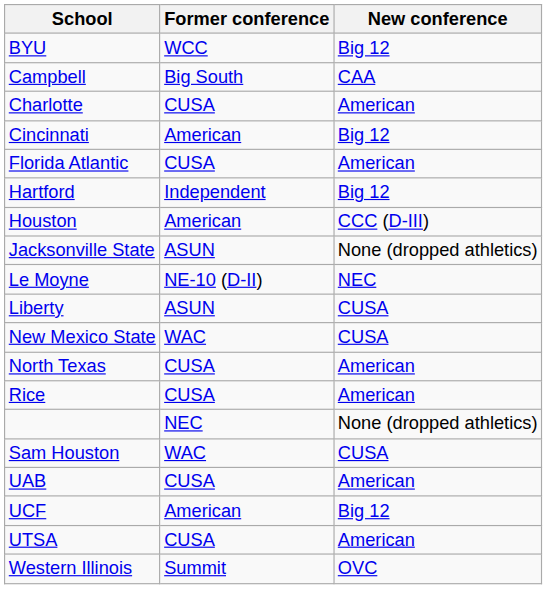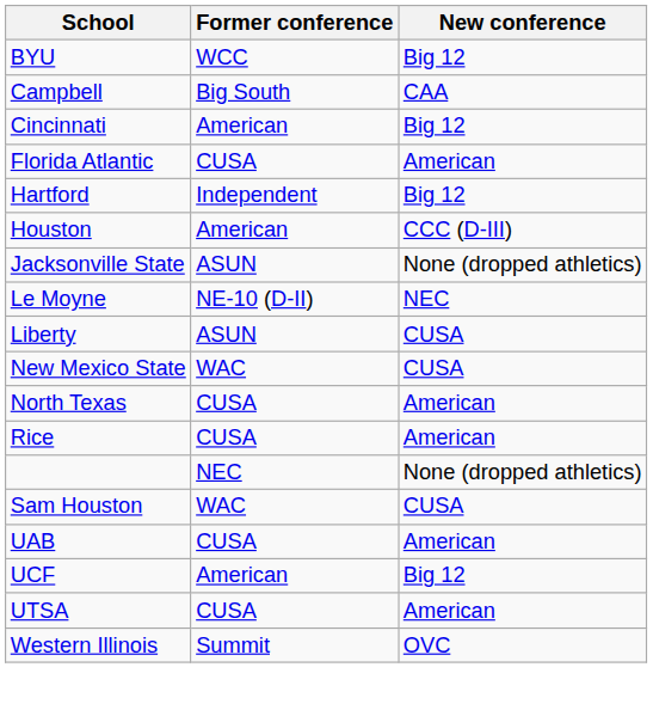- row: Charlotte | CUSA | American
